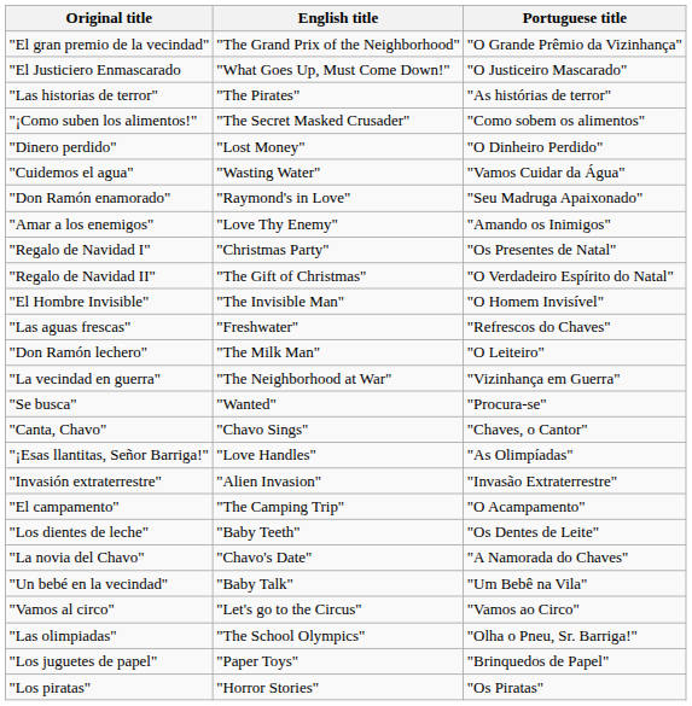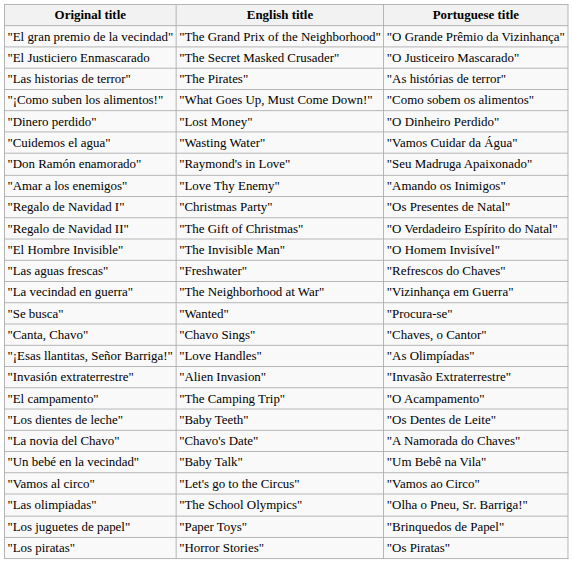"El Justiciero Enmascarado | English title: "What Goes Up, Must Come Down!" -> "The Secret Masked Crusader"
"¡Como suben los alimentos!" | English title: "The Secret Masked Crusader" -> "What Goes Up, Must Come Down!"
- row: "Don Ramón lechero" | "The Milk Man" | "O Leiteiro"
